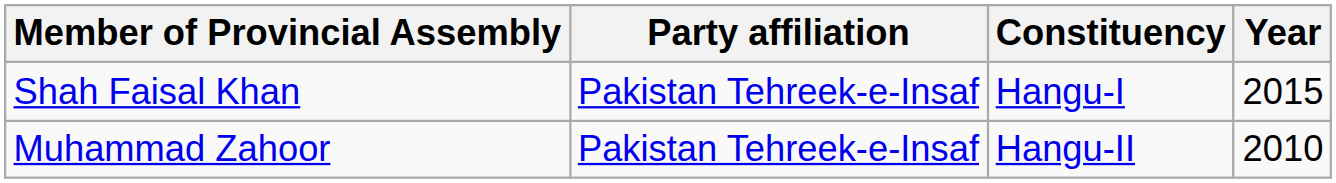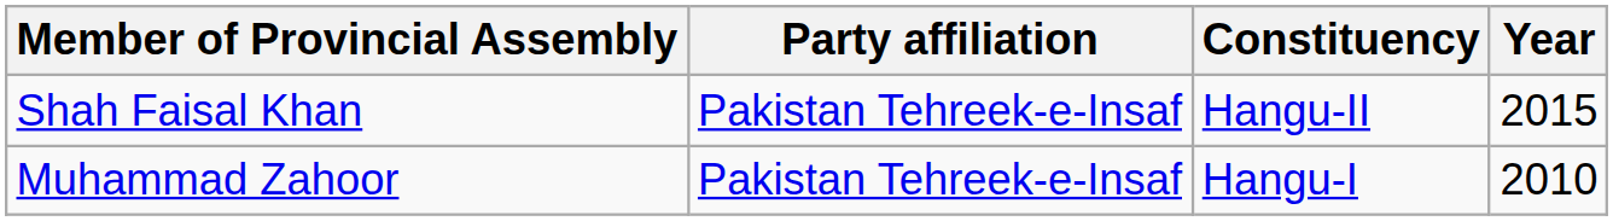Shah Faisal Khan | Constituency: Hangu-I -> Hangu-II
Muhammad Zahoor | Constituency: Hangu-II -> Hangu-I
